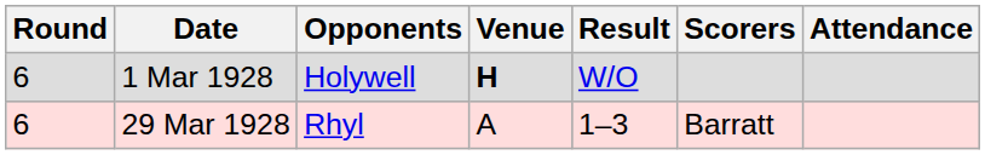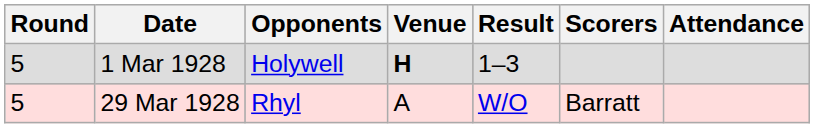1 Mar 1928 | Round: 6 -> 5
1 Mar 1928 | Result: W/O -> 1–3
29 Mar 1928 | Round: 6 -> 5
29 Mar 1928 | Result: 1–3 -> W/O
